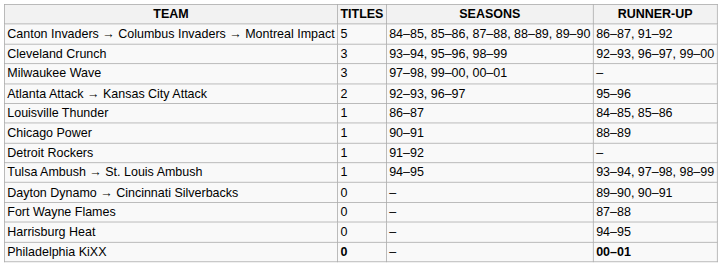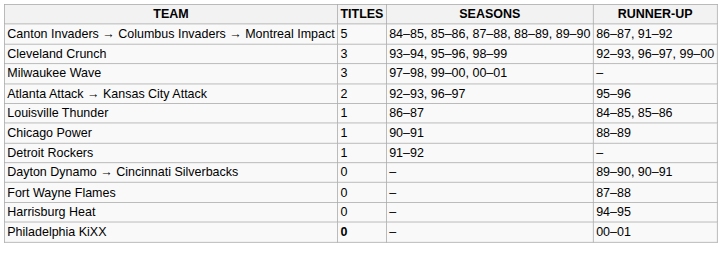- row: Tulsa Ambush → St. Louis Ambush | 1 | 94–95 | 93–94, 97–98, 98–99
Philadelphia KiXX | RUNNER-UP: bold -> normal
